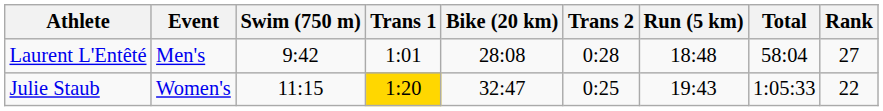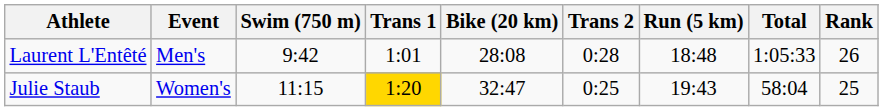Laurent L'Entêté | Total: 58:04 -> 1:05:33
Laurent L'Entêté | Rank: 27 -> 26
Julie Staub | Total: 1:05:33 -> 58:04
Julie Staub | Rank: 22 -> 25
